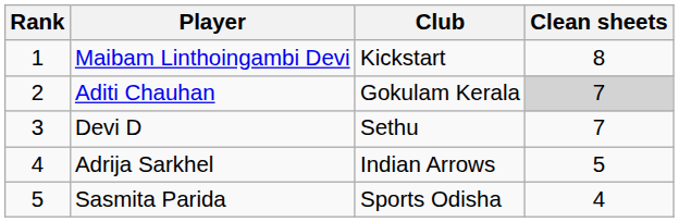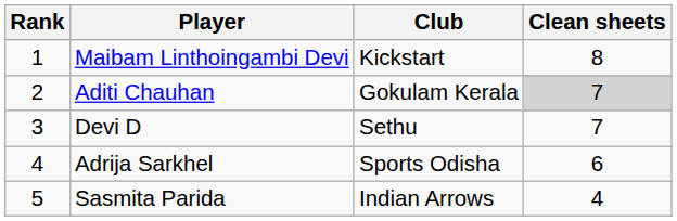Adrija Sarkhel | Club: Indian Arrows -> Sports Odisha
Adrija Sarkhel | Clean sheets: 5 -> 6
Sasmita Parida | Club: Sports Odisha -> Indian Arrows
